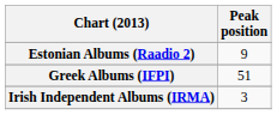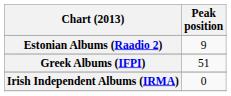Irish Independent Albums (IRMA) | Peak position: 3 -> 0
